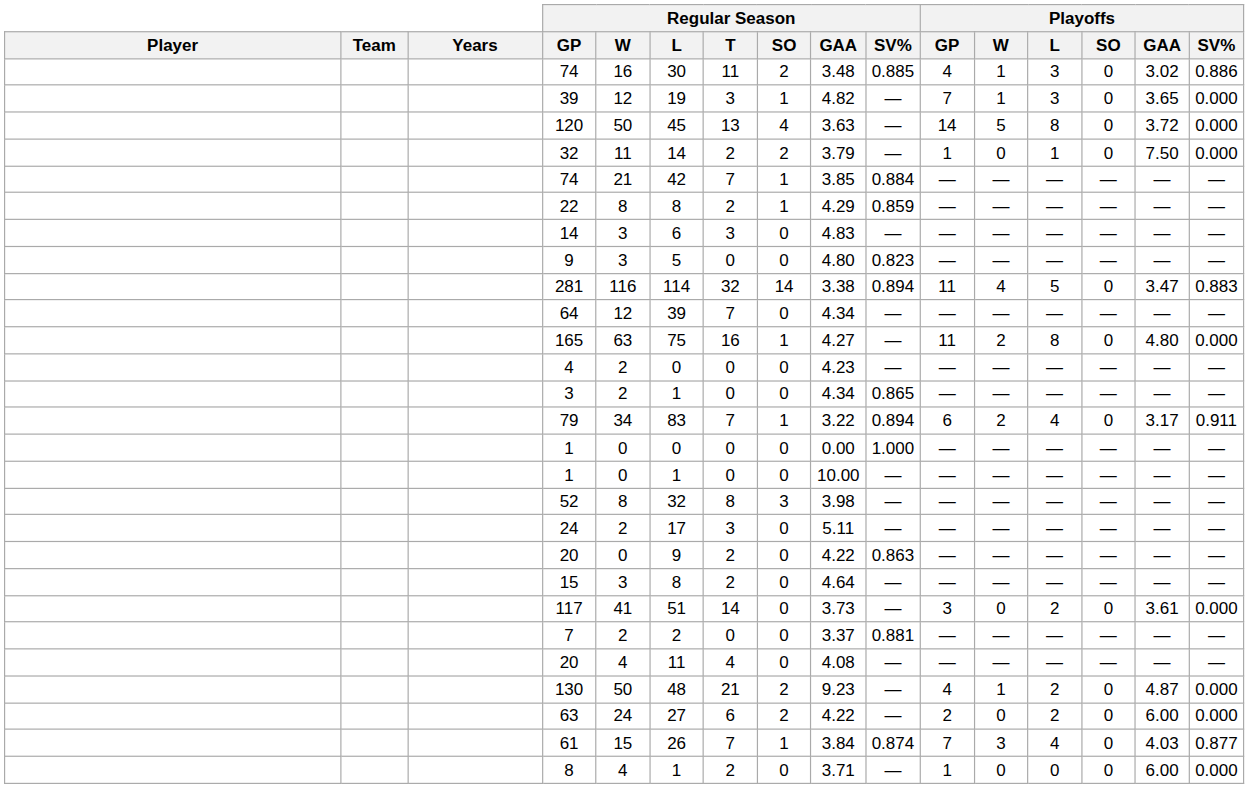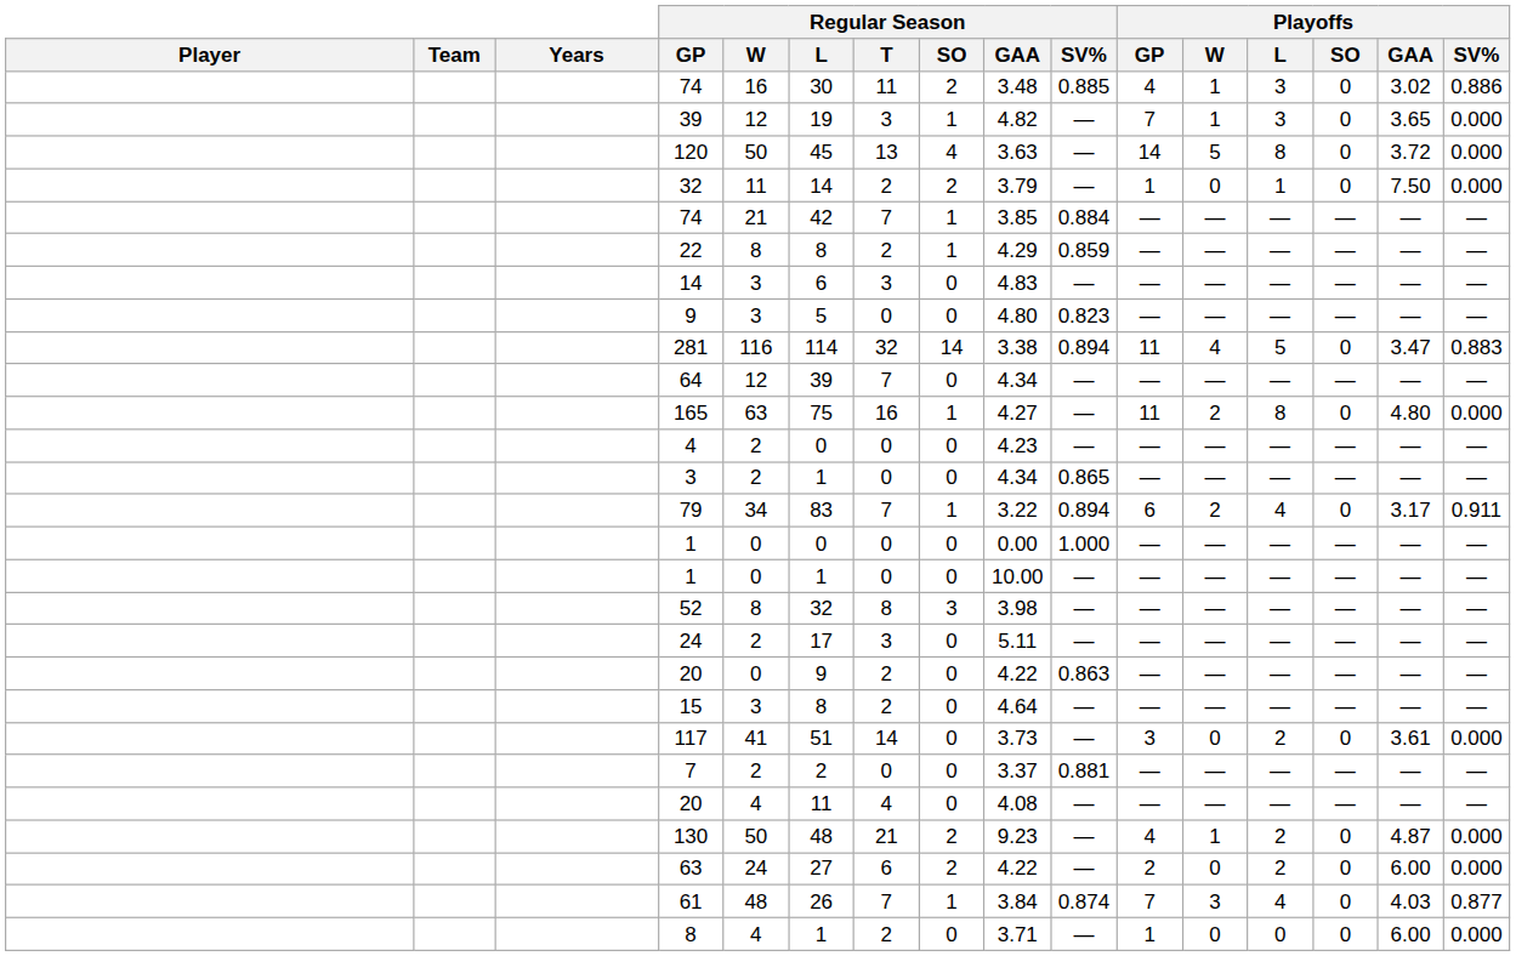61 | Regular Season / W: 15 -> 48
